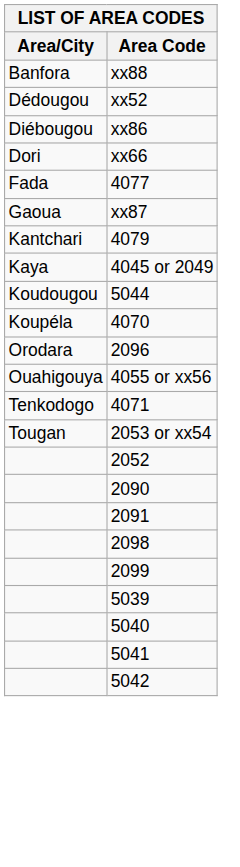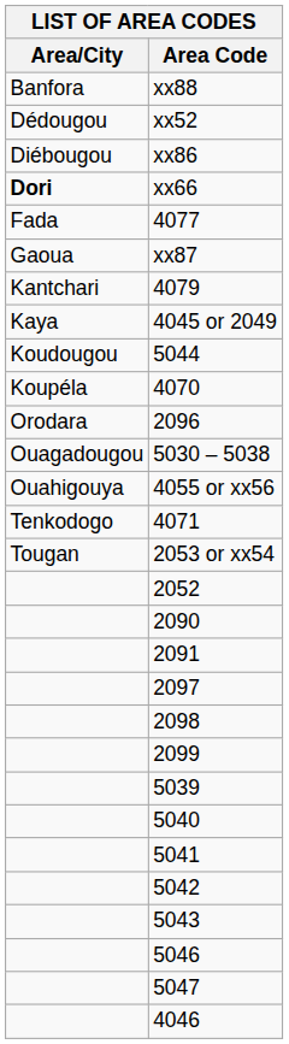xx66 | Area/City: normal -> bold
+ row: Ouagadougou | 5030 – 5038
+ row: 2097
+ row: 5043
+ row: 5046
+ row: 5047
+ row: 4046
